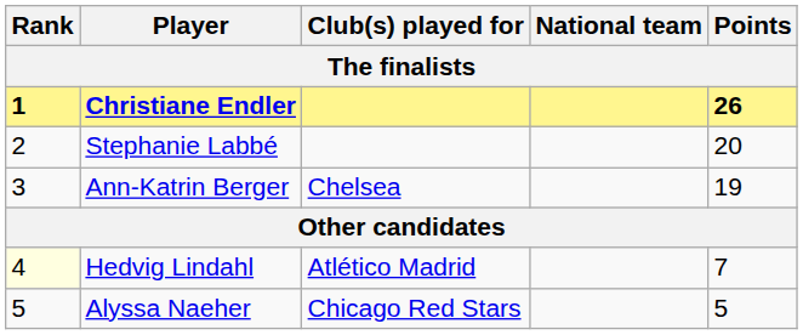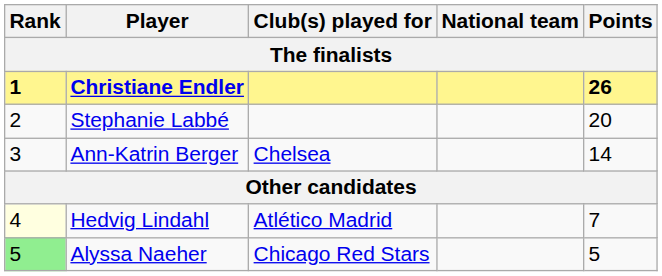Ann-Katrin Berger | Points: 19 -> 14
Alyssa Naeher | Rank: no background -> lightgreen background
